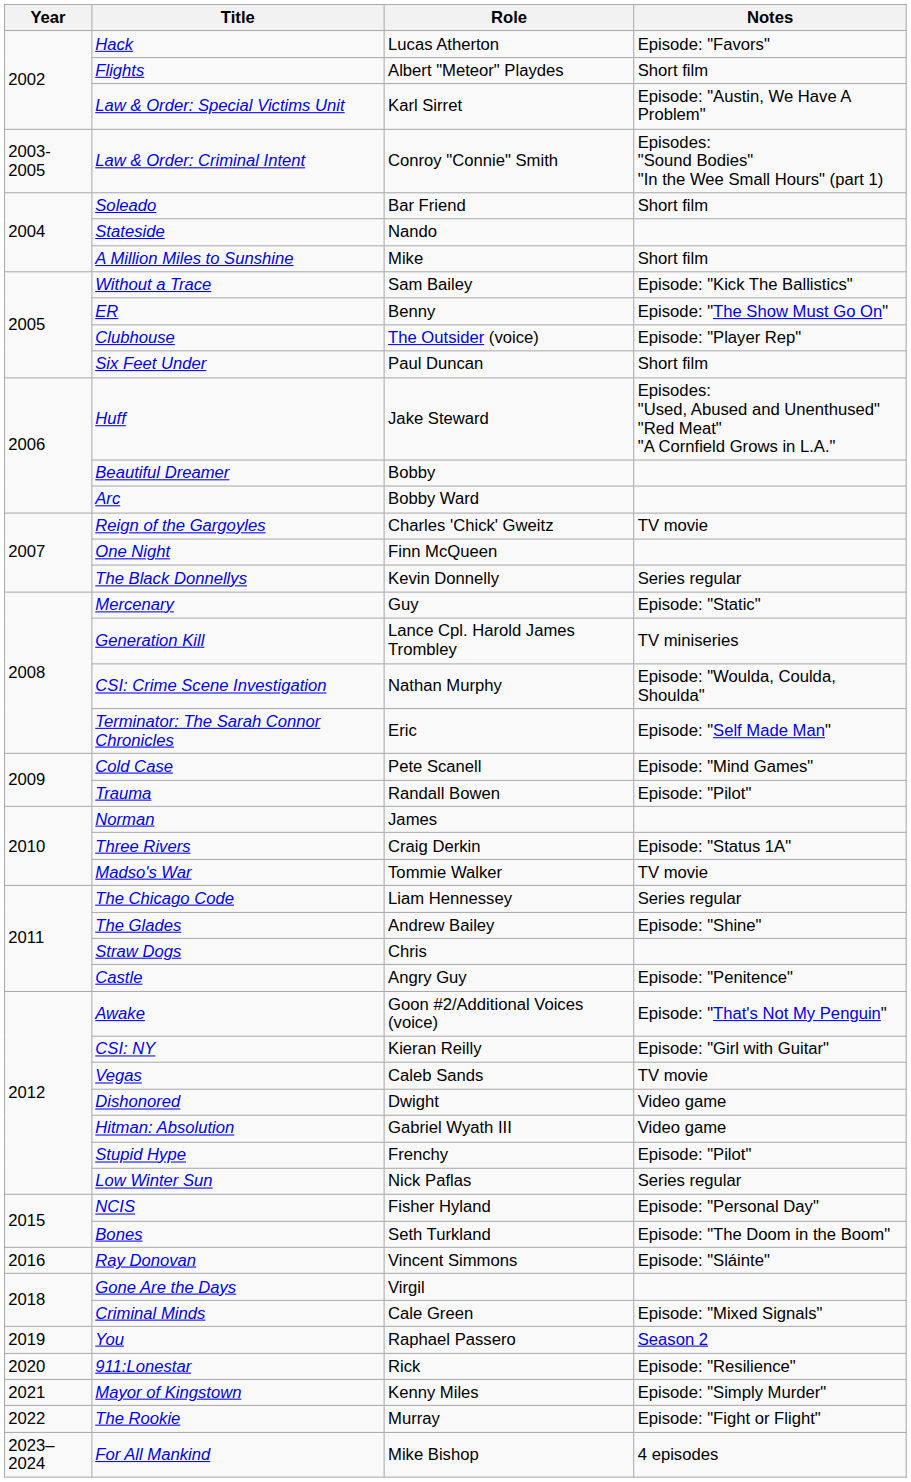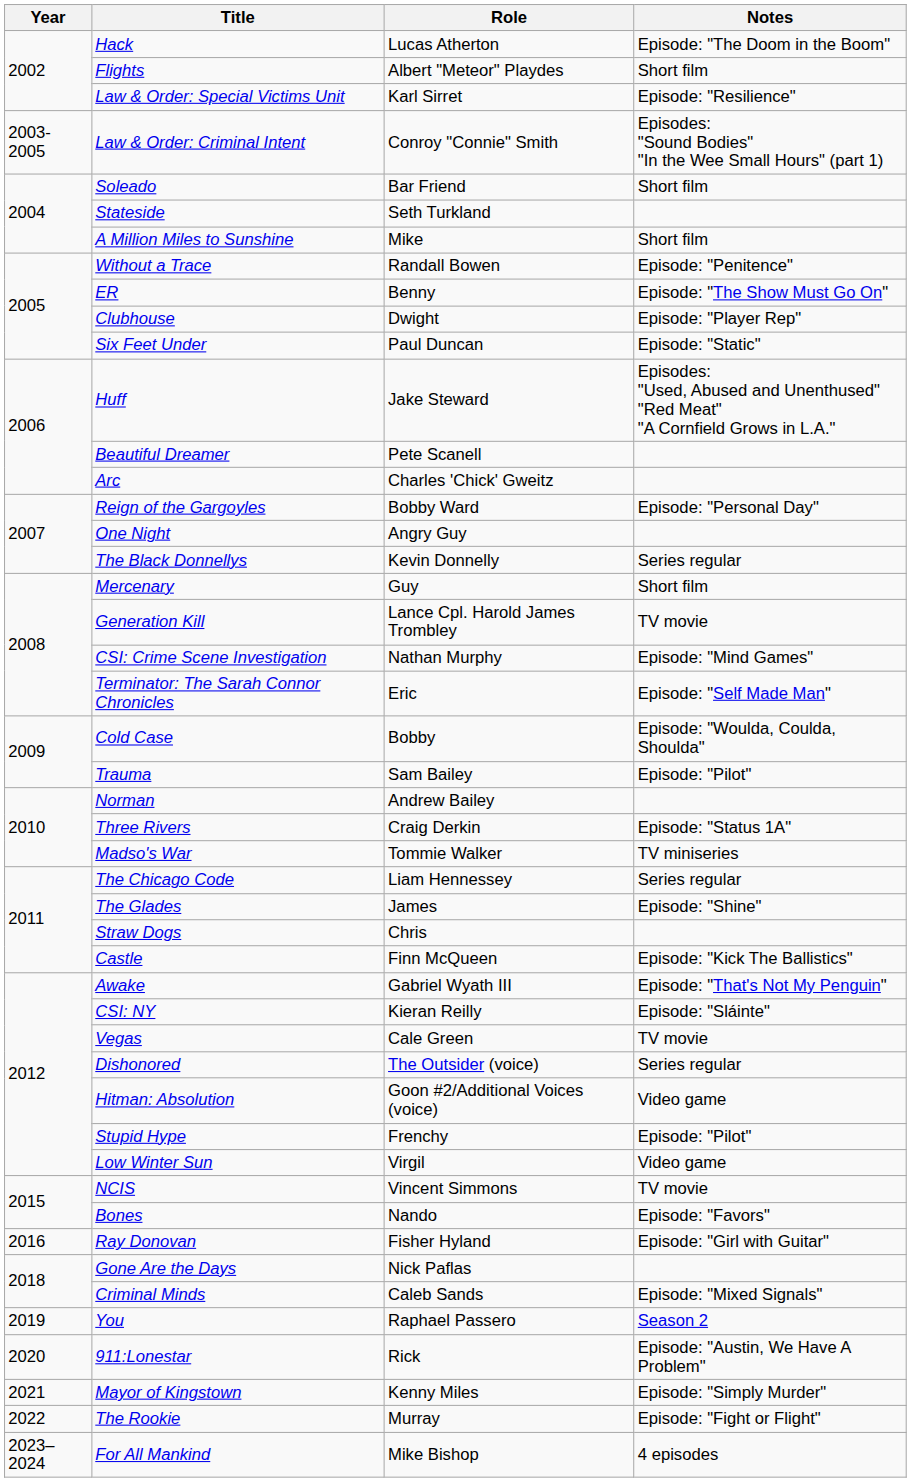Hack | Notes: Episode: "Favors" -> Episode: "The Doom in the Boom"
Law & Order: Special Victims Unit | Notes: Episode: "Austin, We Have A Problem" -> Episode: "Resilience"
Stateside | Role: Nando -> Seth Turkland
Without a Trace | Role: Sam Bailey -> Randall Bowen
Without a Trace | Notes: Episode: "Kick The Ballistics" -> Episode: "Penitence"
Clubhouse | Role: The Outsider (voice) -> Dwight
Six Feet Under | Notes: Short film -> Episode: "Static"
Beautiful Dreamer | Role: Bobby -> Pete Scanell
Arc | Role: Bobby Ward -> Charles 'Chick' Gweitz
Reign of the Gargoyles | Role: Charles 'Chick' Gweitz -> Bobby Ward
Reign of the Gargoyles | Notes: TV movie -> Episode: "Personal Day"
One Night | Role: Finn McQueen -> Angry Guy
Mercenary | Notes: Episode: "Static" -> Short film
Generation Kill | Notes: TV miniseries -> TV movie
CSI: Crime Scene Investigation | Notes: Episode: "Woulda, Coulda, Shoulda" -> Episode: "Mind Games"
Cold Case | Role: Pete Scanell -> Bobby
Cold Case | Notes: Episode: "Mind Games" -> Episode: "Woulda, Coulda, Shoulda"
Trauma | Role: Randall Bowen -> Sam Bailey
Norman | Role: James -> Andrew Bailey
Madso's War | Notes: TV movie -> TV miniseries
The Glades | Role: Andrew Bailey -> James
Castle | Role: Angry Guy -> Finn McQueen
Castle | Notes: Episode: "Penitence" -> Episode: "Kick The Ballistics"
Awake | Role: Goon #2/Additional Voices (voice) -> Gabriel Wyath III
CSI: NY | Notes: Episode: "Girl with Guitar" -> Episode: "Sláinte"
Vegas | Role: Caleb Sands -> Cale Green
Dishonored | Role: Dwight -> The Outsider (voice)
Dishonored | Notes: Video game -> Series regular
Hitman: Absolution | Role: Gabriel Wyath III -> Goon #2/Additional Voices (voice)
Low Winter Sun | Role: Nick Paflas -> Virgil
Low Winter Sun | Notes: Series regular -> Video game
NCIS | Role: Fisher Hyland -> Vincent Simmons
NCIS | Notes: Episode: "Personal Day" -> TV movie
Bones | Role: Seth Turkland -> Nando
Bones | Notes: Episode: "The Doom in the Boom" -> Episode: "Favors"
Ray Donovan | Role: Vincent Simmons -> Fisher Hyland
Ray Donovan | Notes: Episode: "Sláinte" -> Episode: "Girl with Guitar"
Gone Are the Days | Role: Virgil -> Nick Paflas
Criminal Minds | Role: Cale Green -> Caleb Sands
911:Lonestar | Notes: Episode: "Resilience" -> Episode: "Austin, We Have A Problem"
